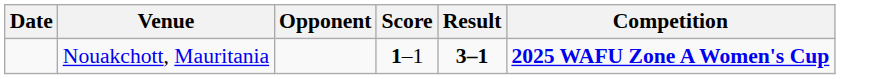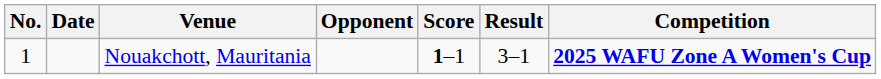+ column: No. | 1
Nouakchott, Mauritania | Result: bold -> normal
